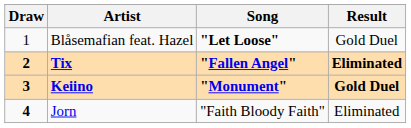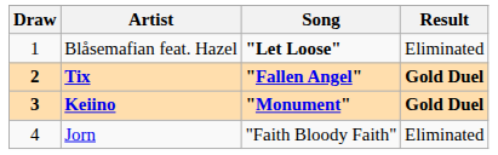Blåsemafian feat. Hazel | Result: Gold Duel -> Eliminated
Tix | Result: Eliminated -> Gold Duel
Jorn | Draw: bold -> normal
